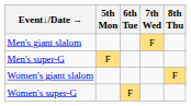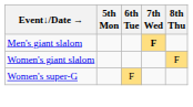Men's giant slalom | 7th Wed: normal -> bold
- row: Men's super-G | F
